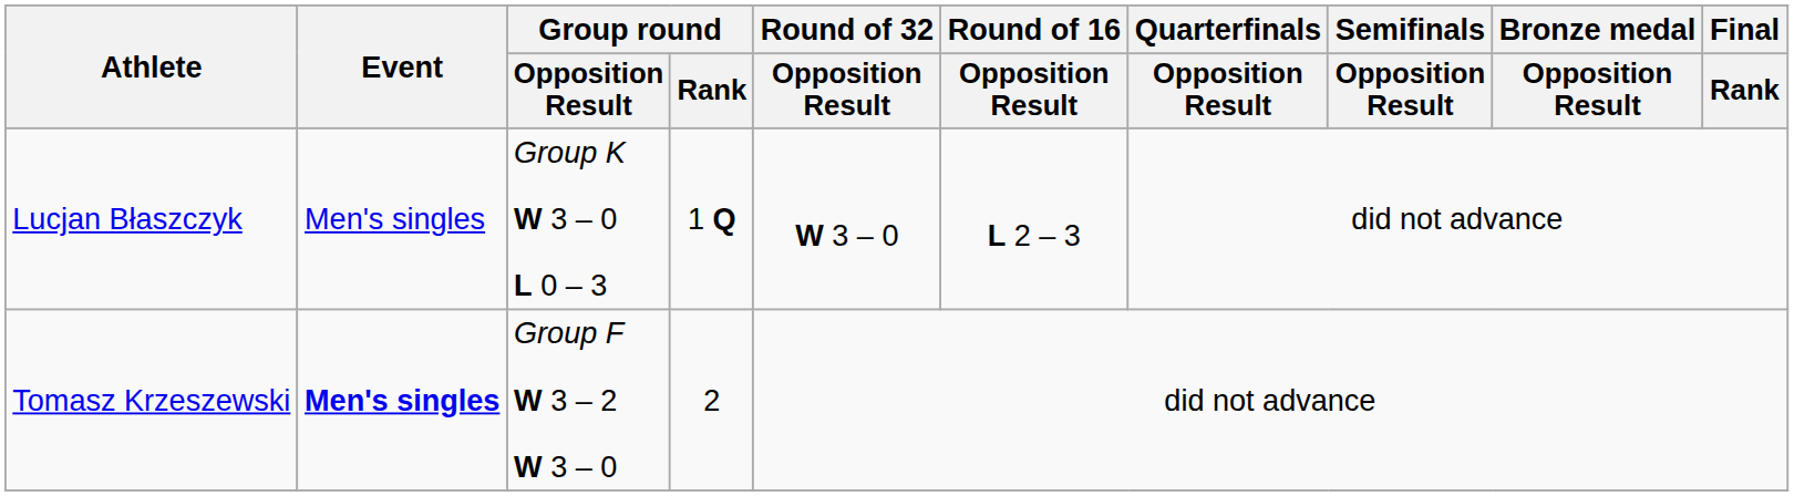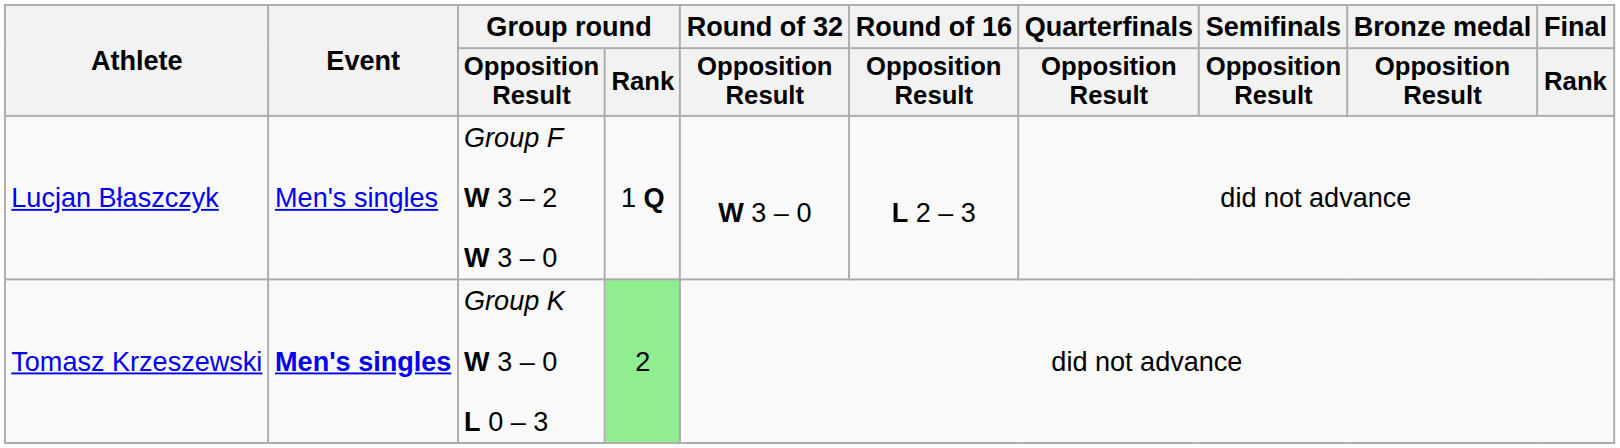Lucjan Błaszczyk | Group round / Opposition Result: Group K W 3 – 0 L 0 – 3 -> Group F W 3 – 2 W 3 – 0
Tomasz Krzeszewski | Group round / Opposition Result: Group F W 3 – 2 W 3 – 0 -> Group K W 3 – 0 L 0 – 3
Tomasz Krzeszewski | Group round / Rank: no background -> lightgreen background
